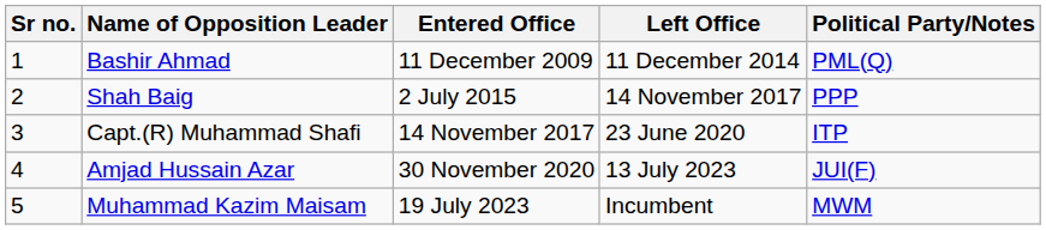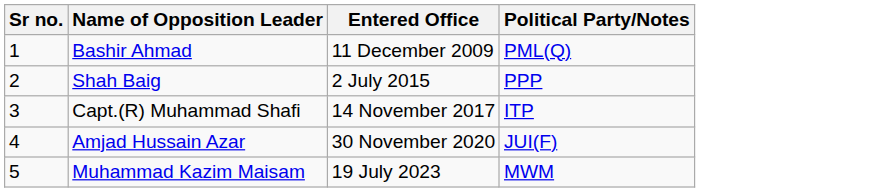- column: Left Office | 11 December 2014 | 14 November 2017 | 23 June 2020 | 13 July 2023 | Incumbent
